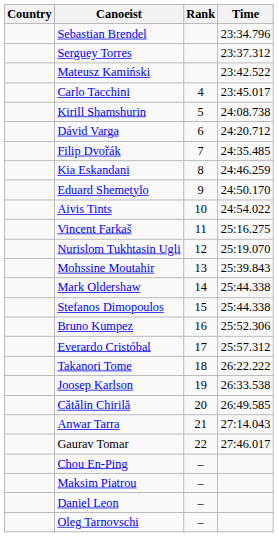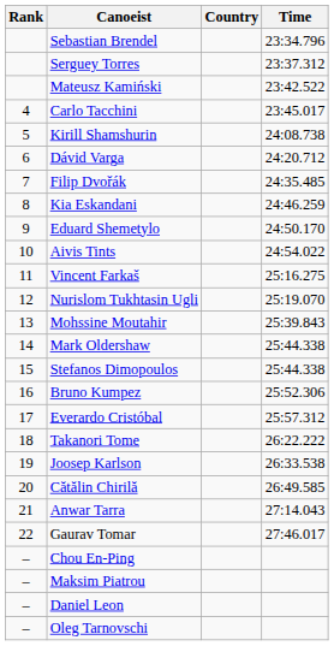columns swapped: Rank <-> Country
